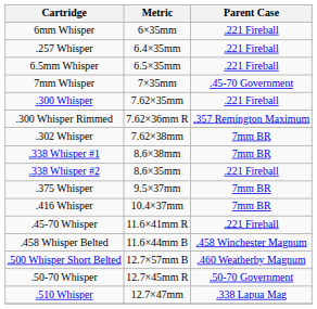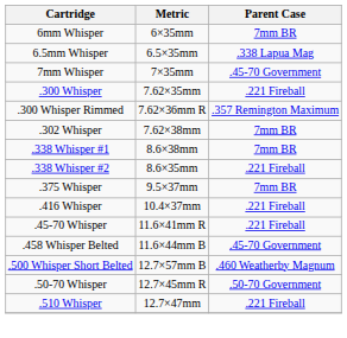6mm Whisper | Parent Case: .221 Fireball -> 7mm BR
- row: .257 Whisper | 6.4×35mm | .221 Fireball
6.5mm Whisper | Parent Case: .221 Fireball -> .338 Lapua Mag
.416 Whisper | Parent Case: 7mm BR -> .221 Fireball
.458 Whisper Belted | Parent Case: .458 Winchester Magnum -> .45-70 Government
.510 Whisper | Parent Case: .338 Lapua Mag -> .221 Fireball
